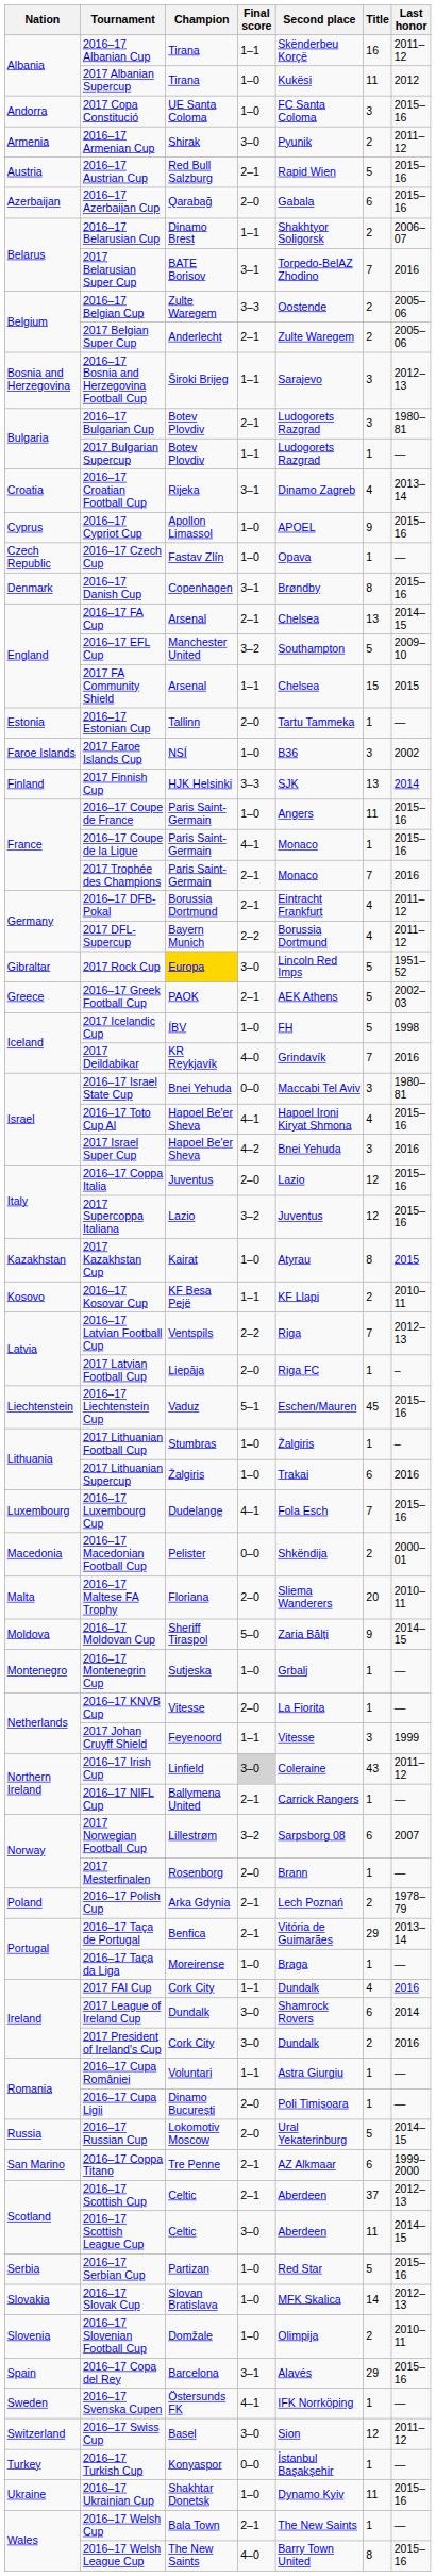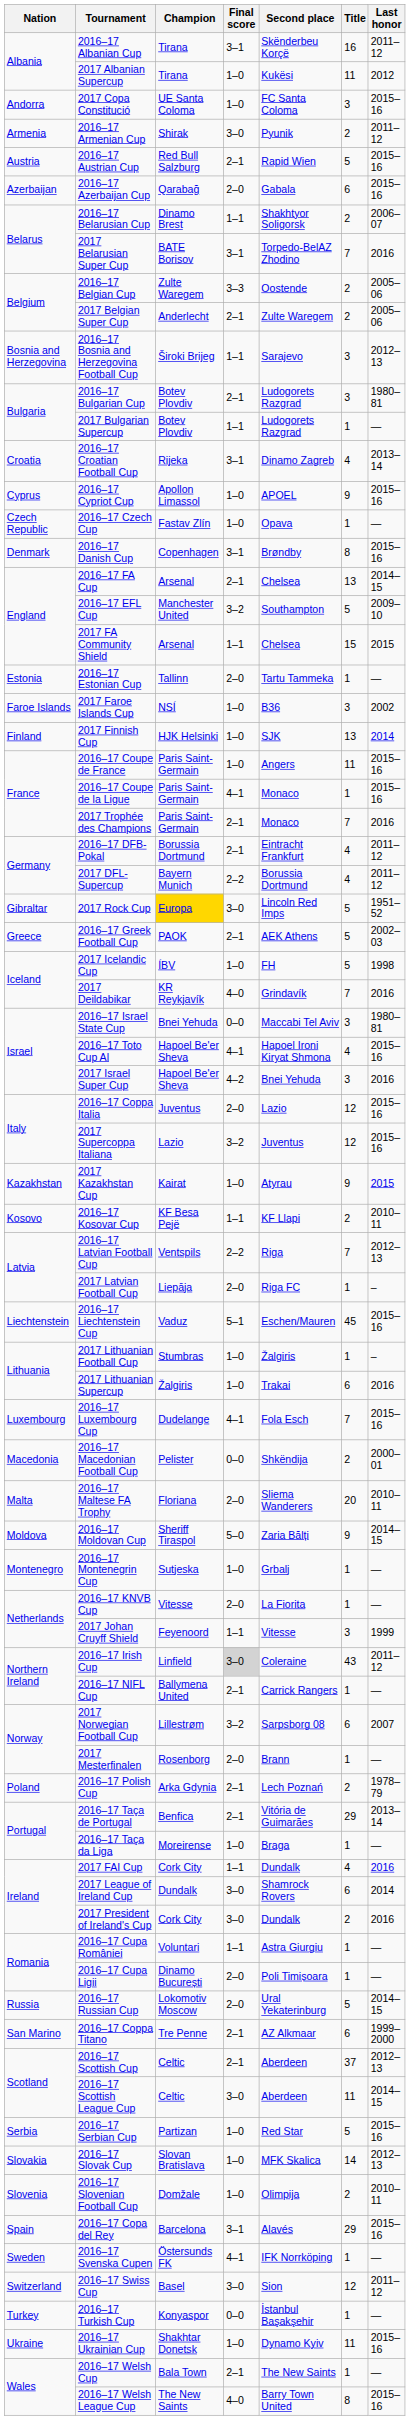2016–17 Albanian Cup | Final score: 1–1 -> 3–1
2017 Finnish Cup | Final score: 3–3 -> 1–0
2017 Kazakhstan Cup | Title: 8 -> 9
